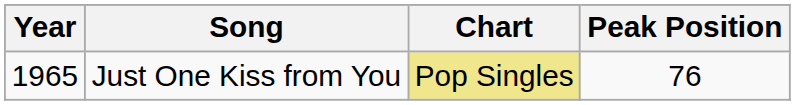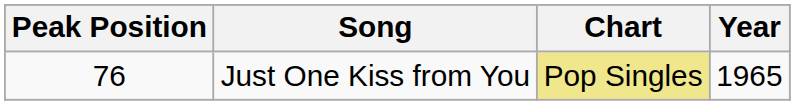columns swapped: Year <-> Peak Position
